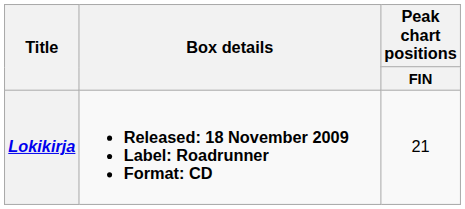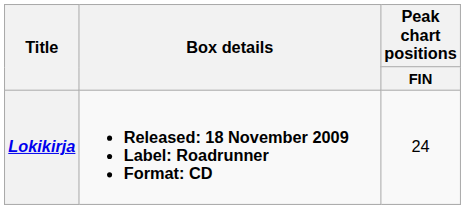Lokikirja | Peak chart positions / FIN: 21 -> 24
